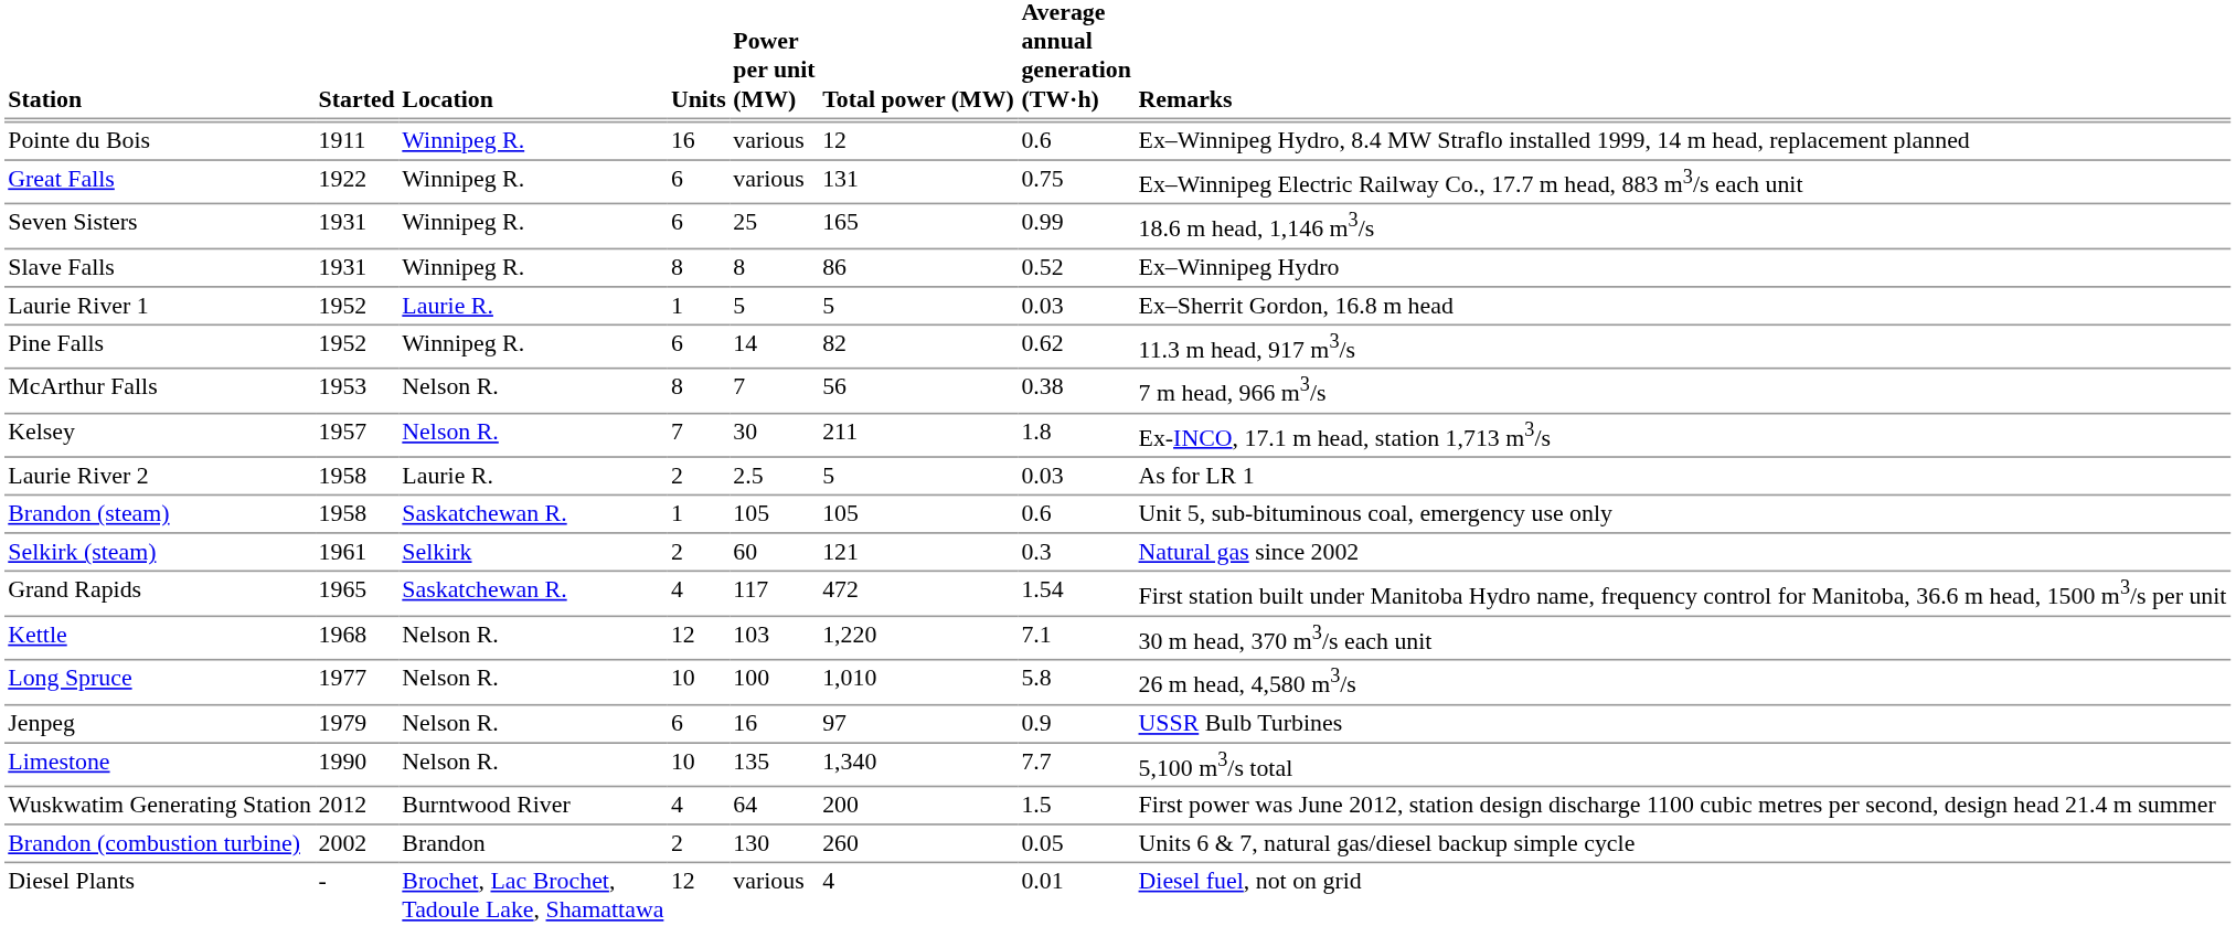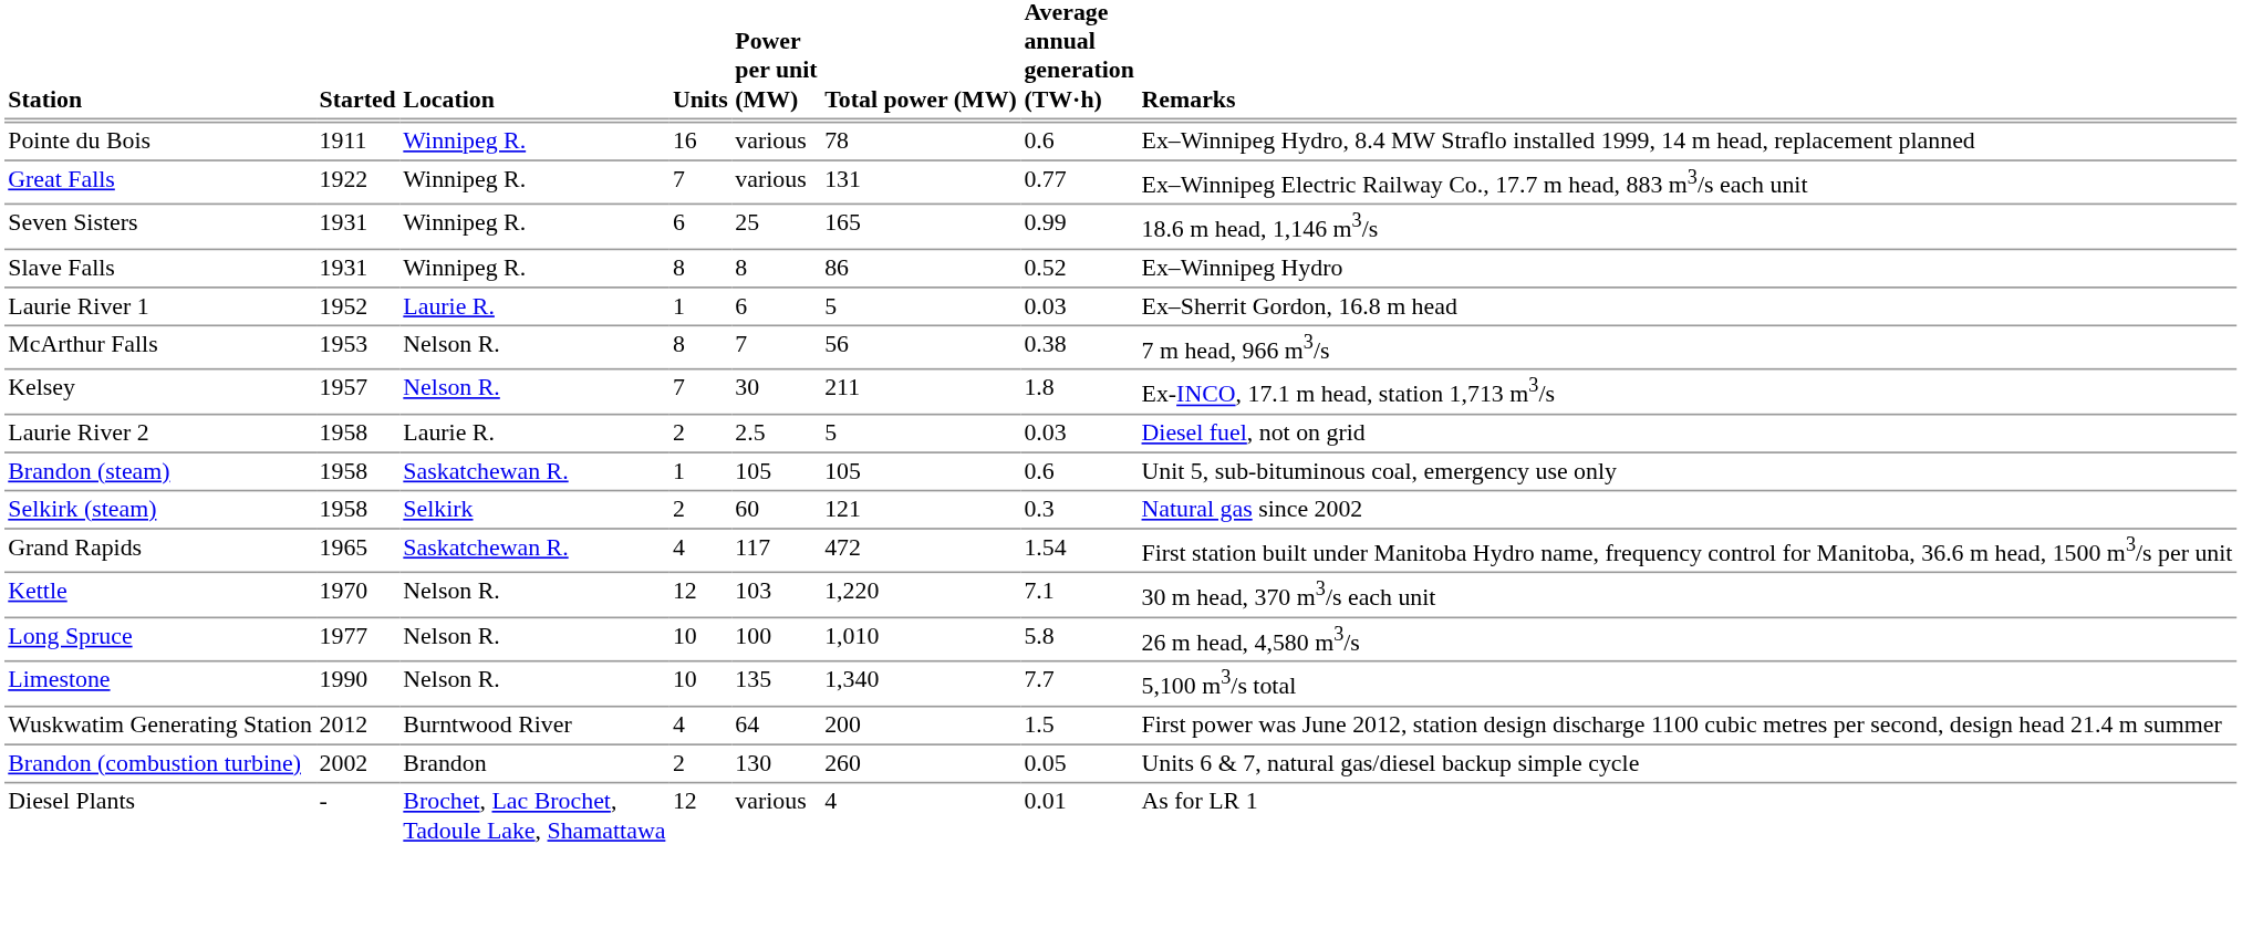Pointe du Bois | Total power (MW): 12 -> 78
Great Falls | Units: 6 -> 7
Great Falls | Average annual generation (TW·h): 0.75 -> 0.77
Laurie River 1 | Power per unit (MW): 5 -> 6
- row: Pine Falls | 1952 | Winnipeg R. | 6 | 14 | 82 | 0.62 | 11.3 m head, 917 m3/s
Laurie River 2 | Remarks: As for LR 1 -> Diesel fuel, not on grid
Selkirk (steam) | Started: 1961 -> 1958
Kettle | Started: 1968 -> 1970
- row: Jenpeg | 1979 | Nelson R. | 6 | 16 | 97 | 0.9 | USSR Bulb Turbines
Diesel Plants | Remarks: Diesel fuel, not on grid -> As for LR 1
